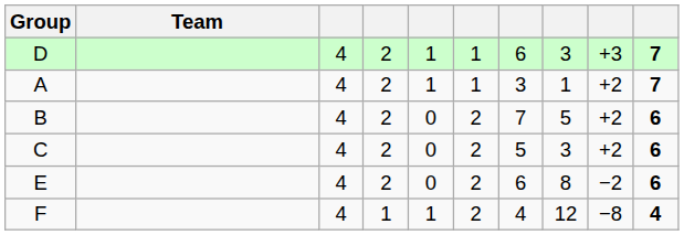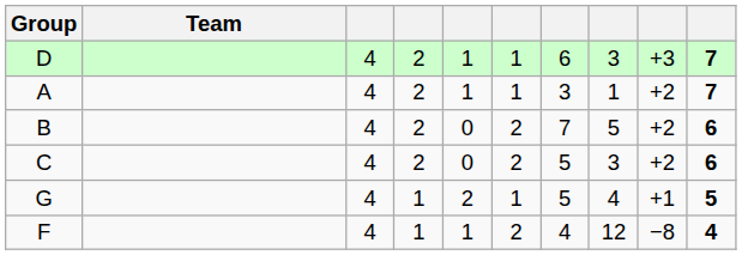- row: E | 4 | 2 | 0 | 2 | 6 | 8 | −2 | 6
+ row: G | 4 | 1 | 2 | 1 | 5 | 4 | +1 | 5
